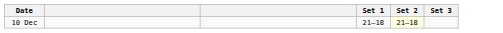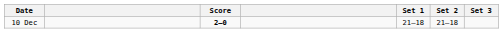+ column: Score | 2–0
10 Dec | Set 2: lightyellow background -> no background
